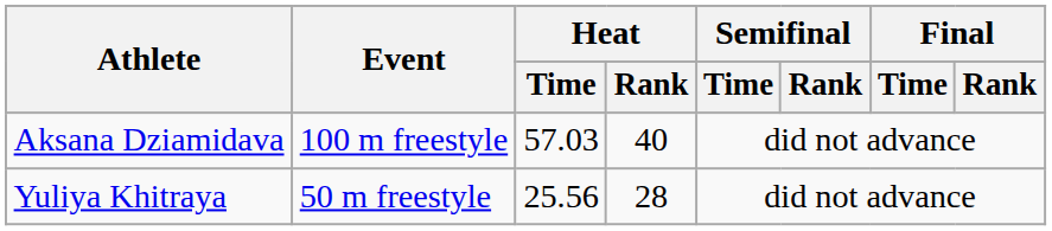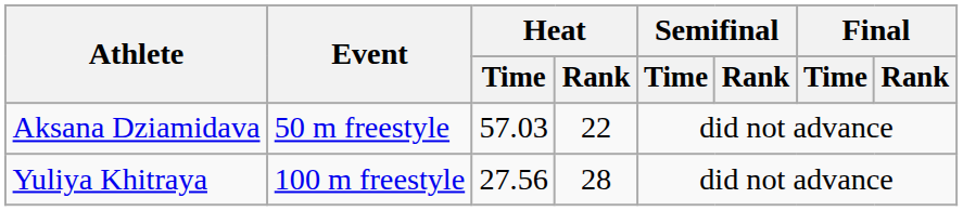Aksana Dziamidava | Event: 100 m freestyle -> 50 m freestyle
Aksana Dziamidava | Heat / Rank: 40 -> 22
Yuliya Khitraya | Event: 50 m freestyle -> 100 m freestyle
Yuliya Khitraya | Heat / Time: 25.56 -> 27.56
